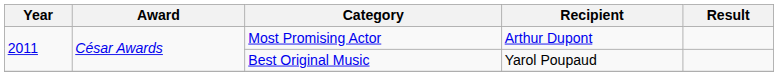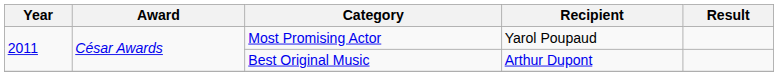Most Promising Actor | Recipient: Arthur Dupont -> Yarol Poupaud
Best Original Music | Recipient: Yarol Poupaud -> Arthur Dupont
